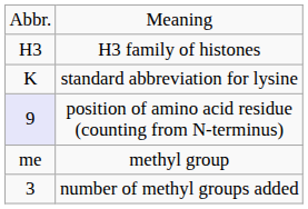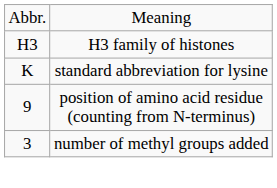position of amino acid residue (counting from N-terminus) | column 1: lavender background -> no background
- row: me | methyl group
